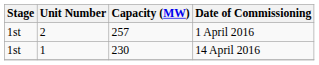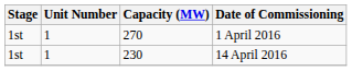1 April 2016 | Unit Number: 2 -> 1
1 April 2016 | Capacity (MW): 257 -> 270
